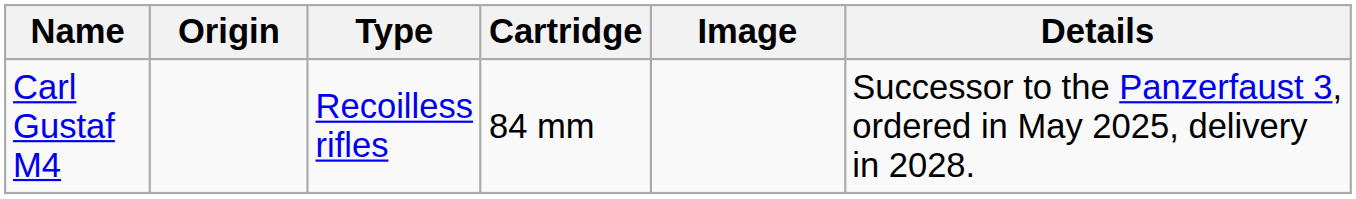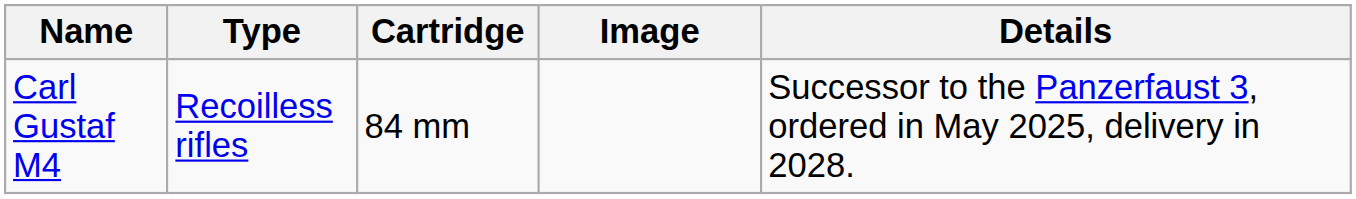- column: Origin
